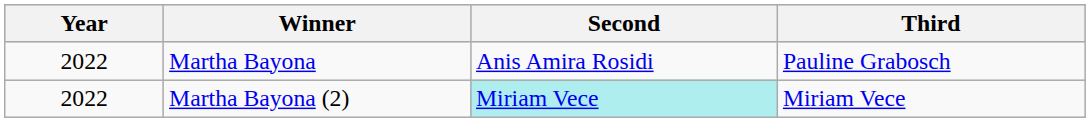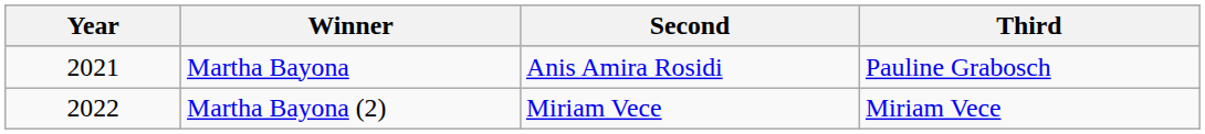Martha Bayona | Year: 2022 -> 2021
Martha Bayona (2) | Second: paleturquoise background -> no background
